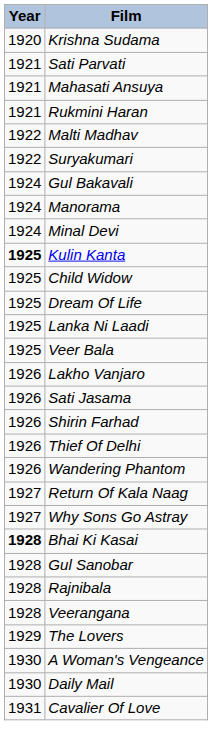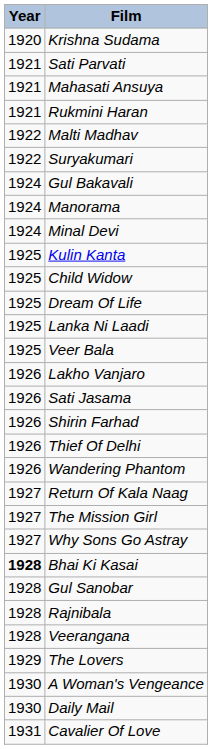Kulin Kanta | Year: bold -> normal
+ row: 1927 | The Mission Girl
